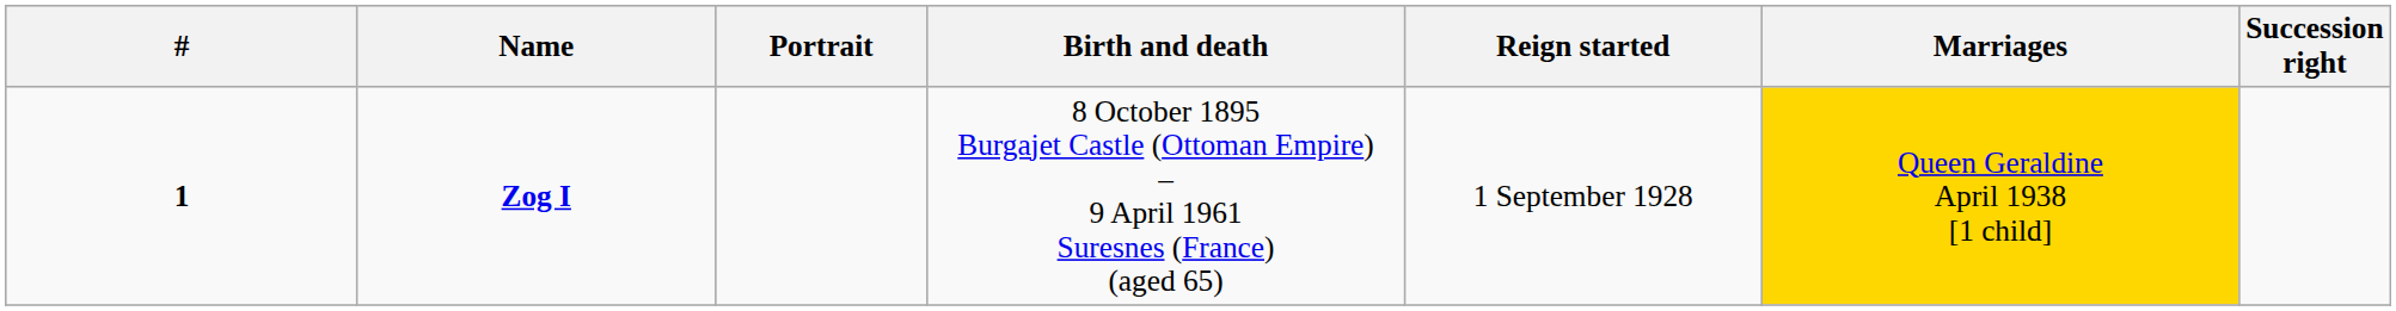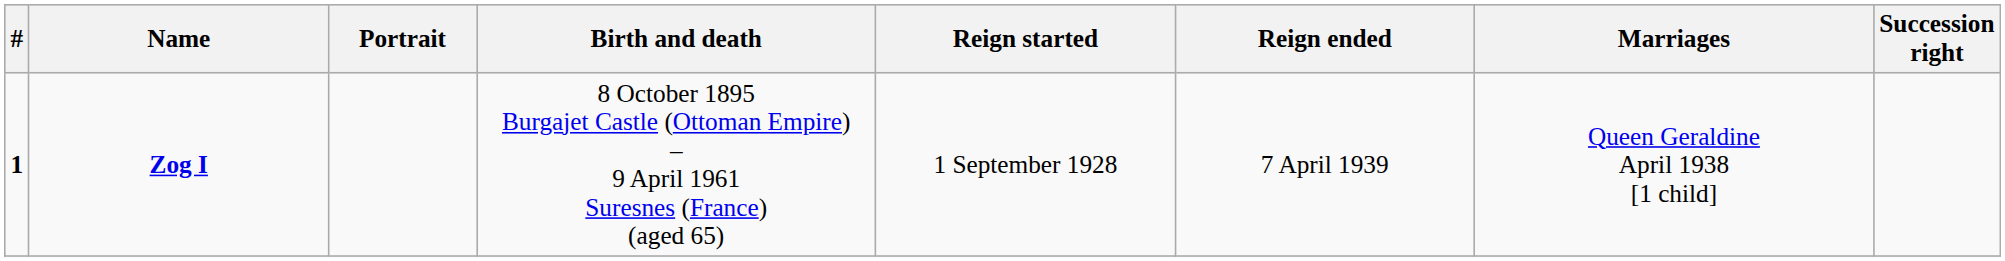+ column: Reign ended | 7 April 1939
Zog I | Marriages: gold background -> no background
